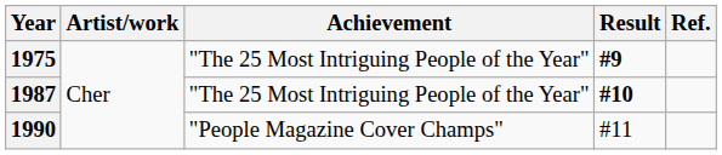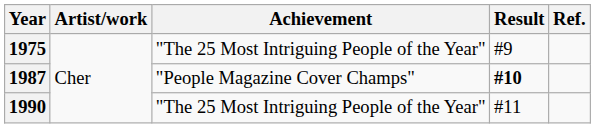1975 | Result: bold -> normal
1987 | Achievement: "The 25 Most Intriguing People of the Year" -> "People Magazine Cover Champs"
1990 | Achievement: "People Magazine Cover Champs" -> "The 25 Most Intriguing People of the Year"
